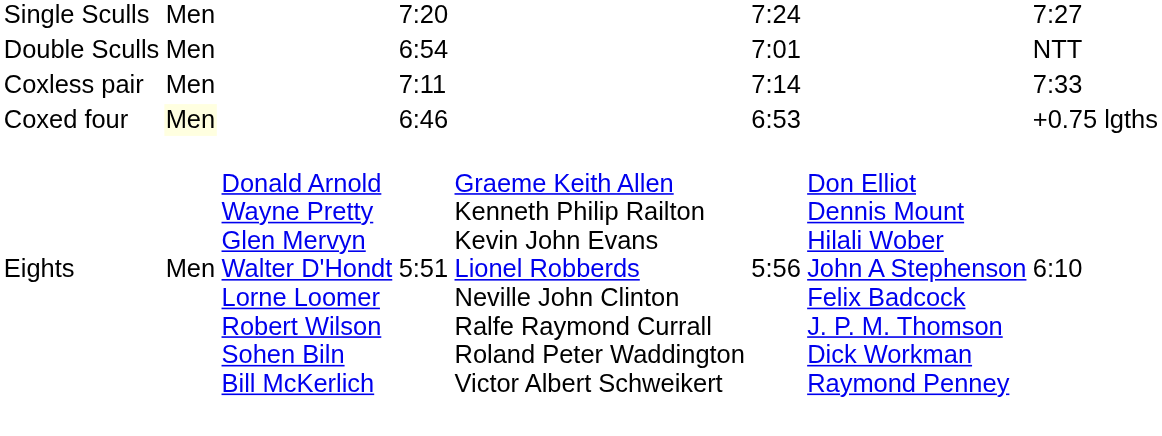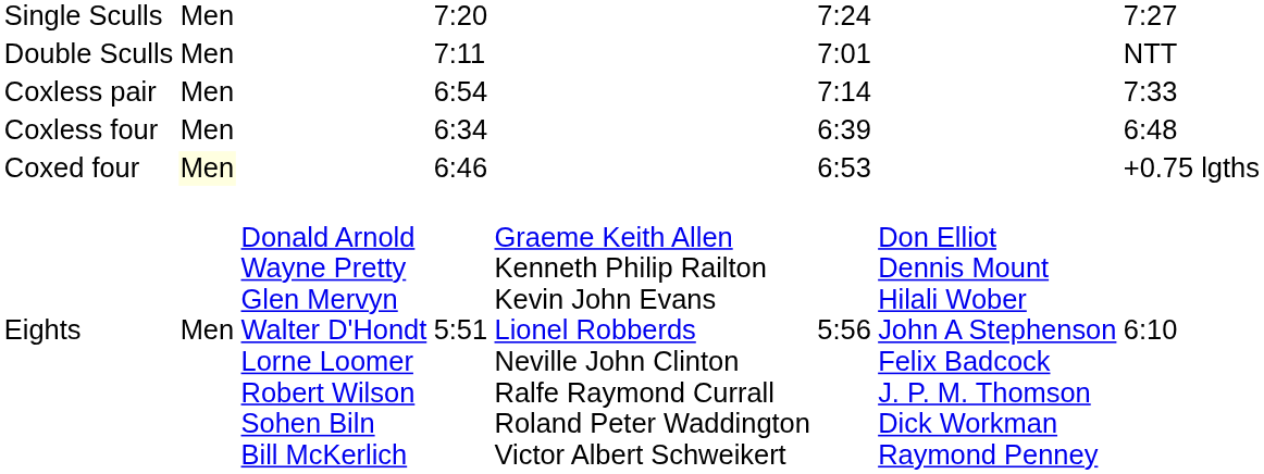Double Sculls | column 4: 6:54 -> 7:11
Coxless pair | column 4: 7:11 -> 6:54
+ row: Coxless four | Men | 6:34 | 6:39 | 6:48
